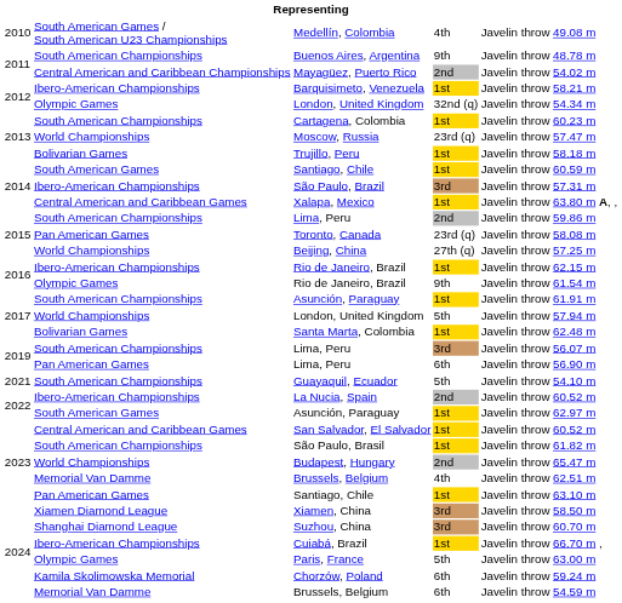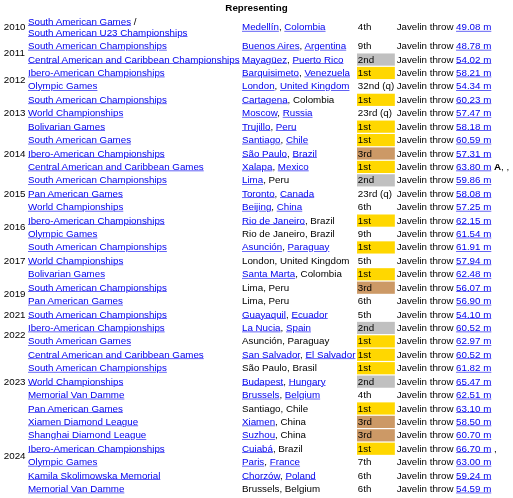Beijing, China | column 4: 27th (q) -> 6th
Paris, France | column 4: 5th -> 7th
